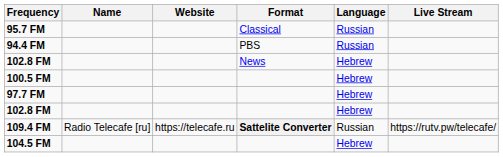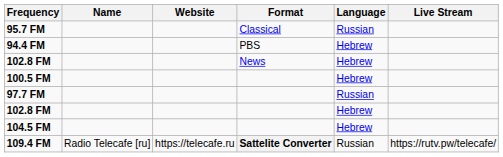94.4 FM | Language: Russian -> Hebrew
97.7 FM | Language: Hebrew -> Russian
rows swapped: 104.5 FM <-> 109.4 FM
